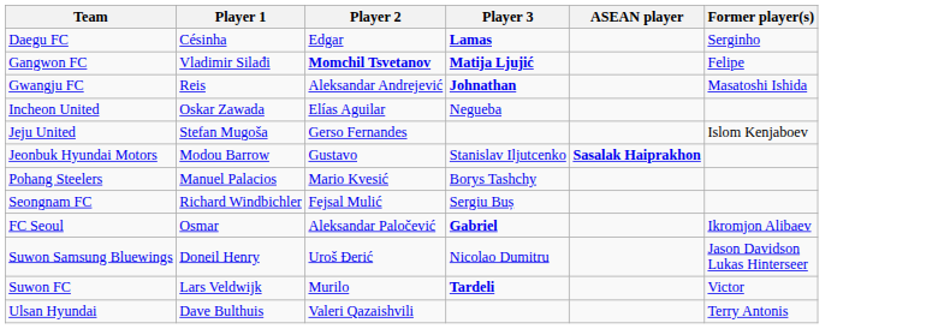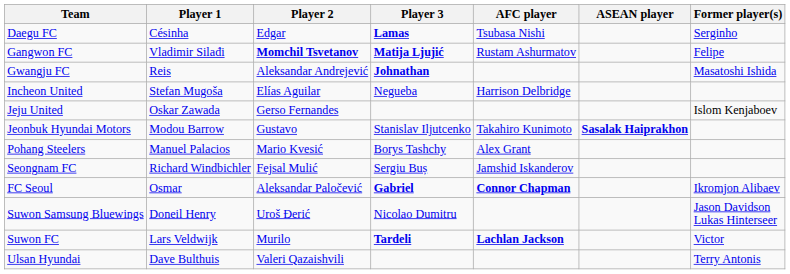+ column: AFC player | Tsubasa Nishi | Rustam Ashurmatov | Harrison Delbridge | Takahiro Kunimoto | Alex Grant | Jamshid Iskanderov | Connor Chapman | Lachlan Jackson
Incheon United | Player 1: Oskar Zawada -> Stefan Mugoša
Jeju United | Player 1: Stefan Mugoša -> Oskar Zawada
